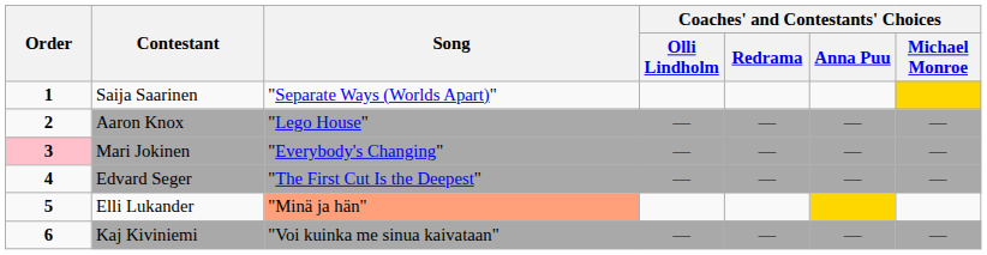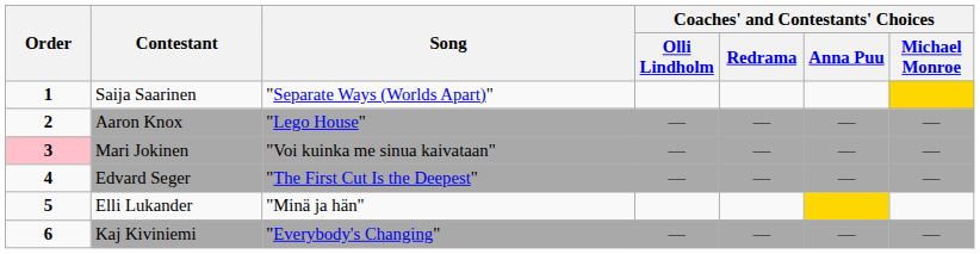Mari Jokinen | Song: "Everybody's Changing" -> "Voi kuinka me sinua kaivataan"
Elli Lukander | Song: lightsalmon background -> no background
Kaj Kiviniemi | Song: "Voi kuinka me sinua kaivataan" -> "Everybody's Changing"
